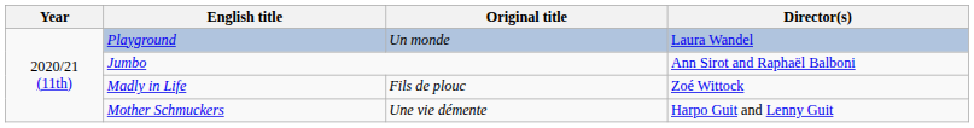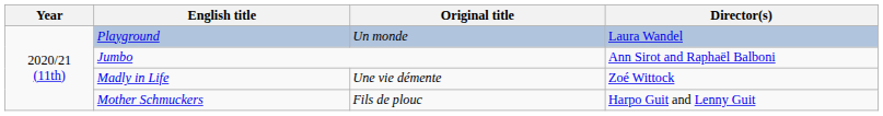Madly in Life | Original title: Fils de plouc -> Une vie démente
Mother Schmuckers | Original title: Une vie démente -> Fils de plouc
